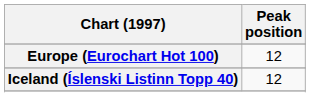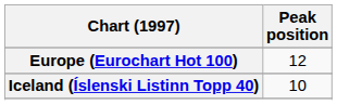Iceland (Íslenski Listinn Topp 40) | Peak position: 12 -> 10
